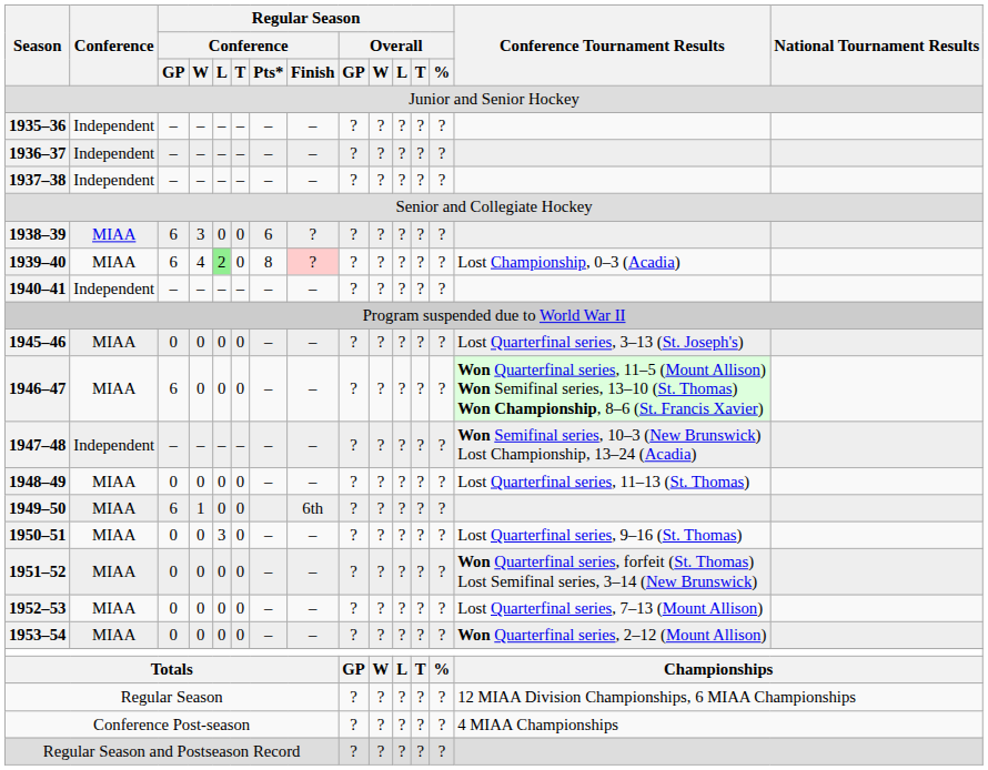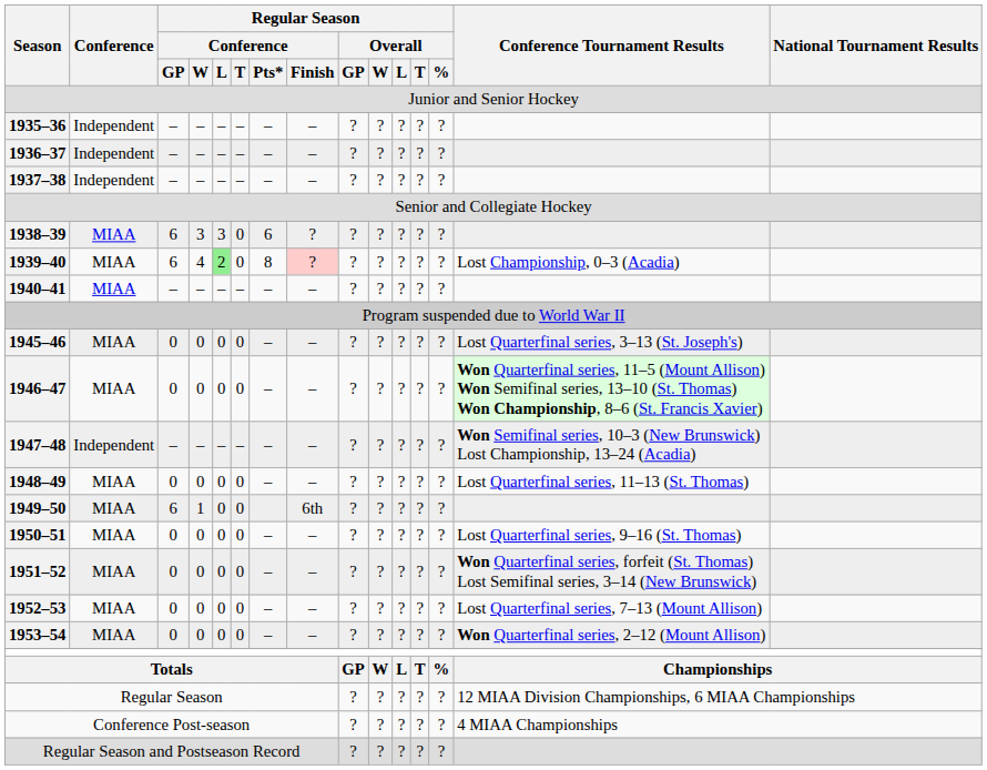1938–39 | Regular Season / Conference / L: 0 -> 3
1940–41 | Conference: Independent -> MIAA
1946–47 | Regular Season / Conference / GP: 6 -> 0
1950–51 | Regular Season / Conference / L: 3 -> 0
